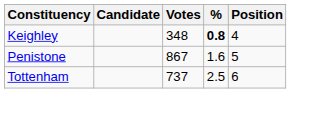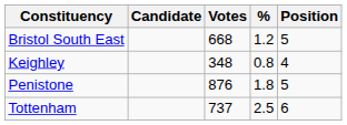+ row: Bristol South East | 668 | 1.2 | 5
Keighley | %: bold -> normal
Penistone | Votes: 867 -> 876
Penistone | %: 1.6 -> 1.8
